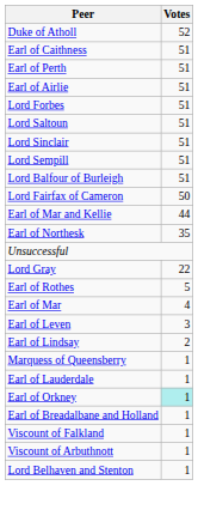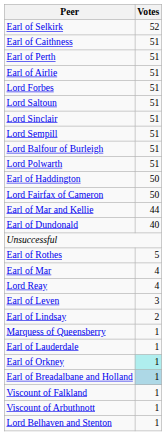- row: Duke of Atholl | 52
+ row: Earl of Selkirk | 52
+ row: Lord Polwarth | 51
+ row: Earl of Haddington | 50
+ row: Earl of Dundonald | 40
- row: Earl of Northesk | 35
- row: Lord Gray | 22
+ row: Lord Reay | 4
Earl of Breadalbane and Holland | Votes: no background -> lightblue background
